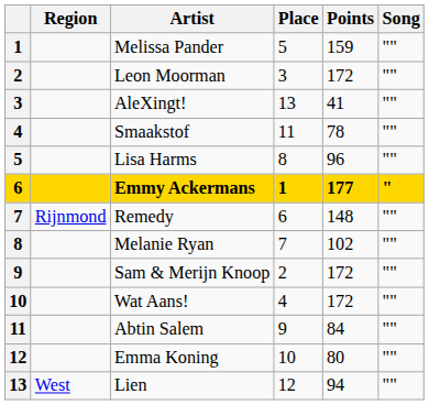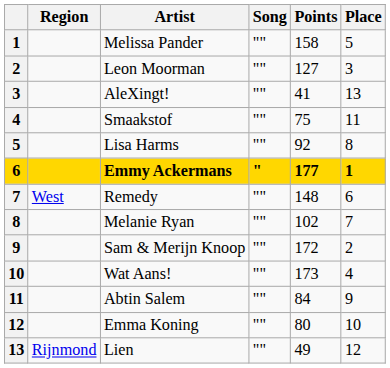columns swapped: Song <-> Place
Melissa Pander | Points: 159 -> 158
Leon Moorman | Points: 172 -> 127
Smaakstof | Points: 78 -> 75
Lisa Harms | Points: 96 -> 92
Remedy | Region: Rijnmond -> West
Wat Aans! | Points: 172 -> 173
Lien | Region: West -> Rijnmond
Lien | Points: 94 -> 49
